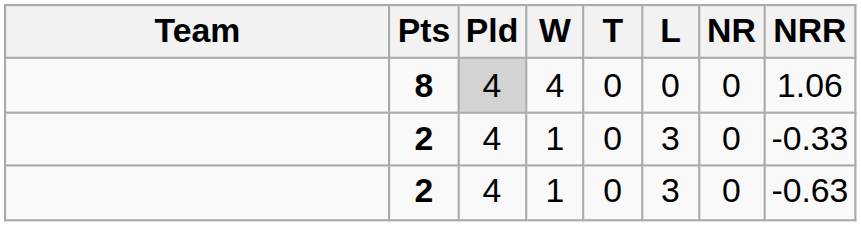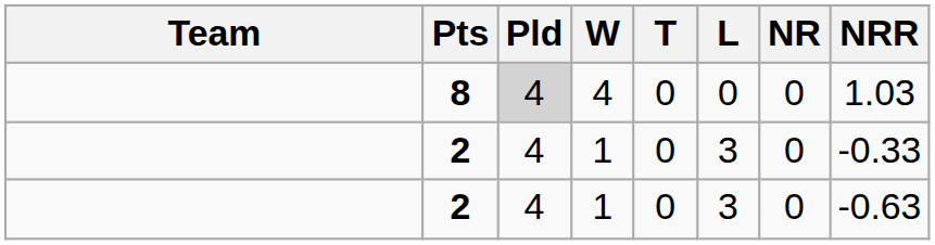8 | NRR: 1.06 -> 1.03
